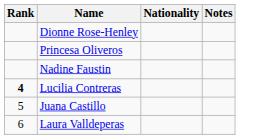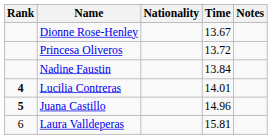+ column: Time | 13.67 | 13.72 | 13.84 | 14.01 | 14.96 | 15.81
Juana Castillo | Rank: normal -> bold
